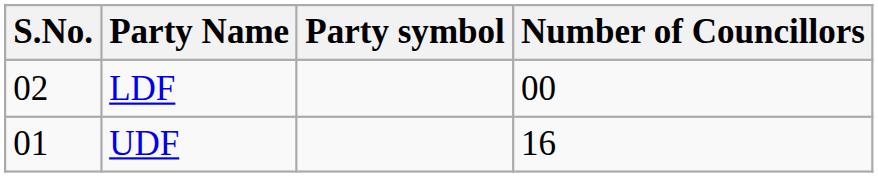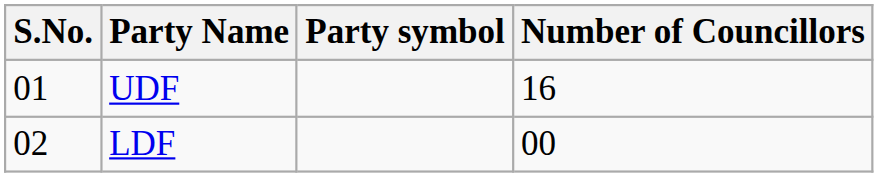rows swapped: UDF <-> LDF
